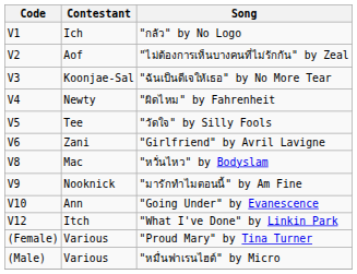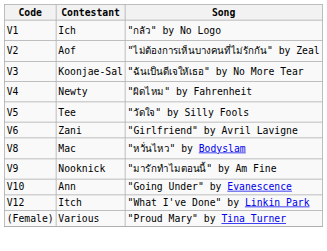- row: (Male) | Various | "หมื่นฟาเรนไฮต์" by Micro
